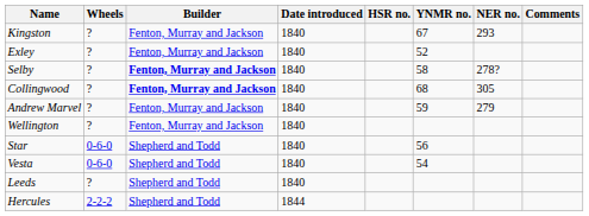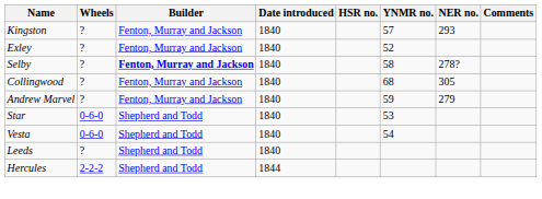Kingston | YNMR no.: 67 -> 57
Collingwood | Builder: bold -> normal
- row: Wellington | ? | Fenton, Murray and Jackson | 1840
Star | YNMR no.: 56 -> 53
